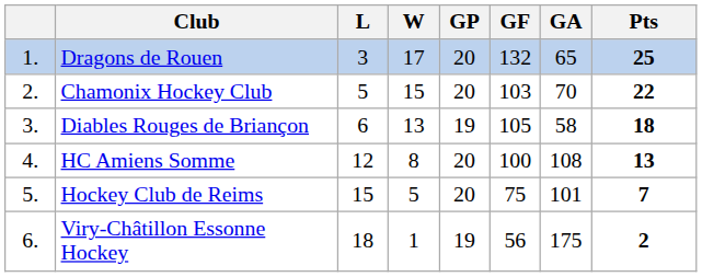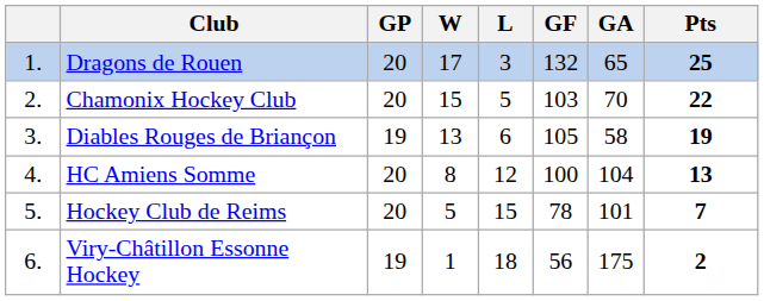columns swapped: GP <-> L
Diables Rouges de Briançon | Pts: 18 -> 19
HC Amiens Somme | GA: 108 -> 104
Hockey Club de Reims | GF: 75 -> 78
